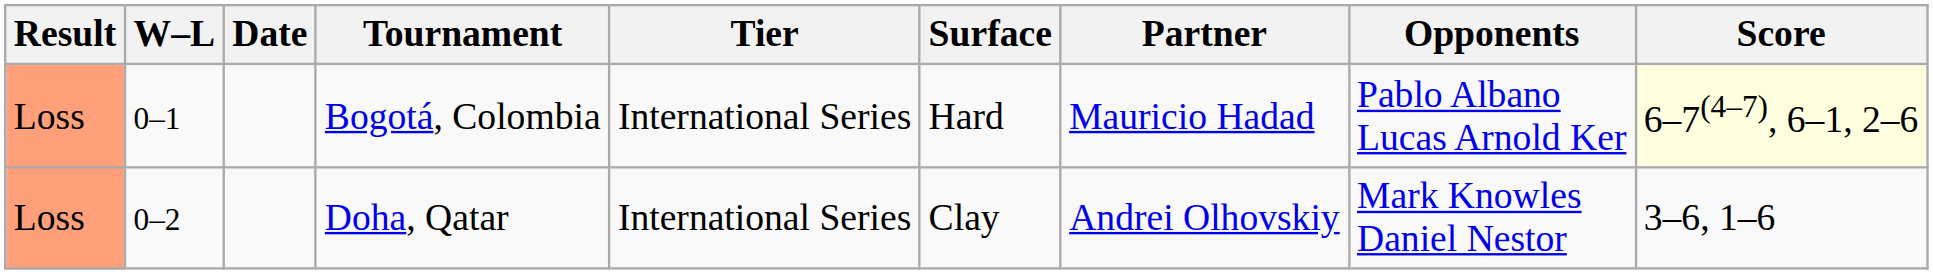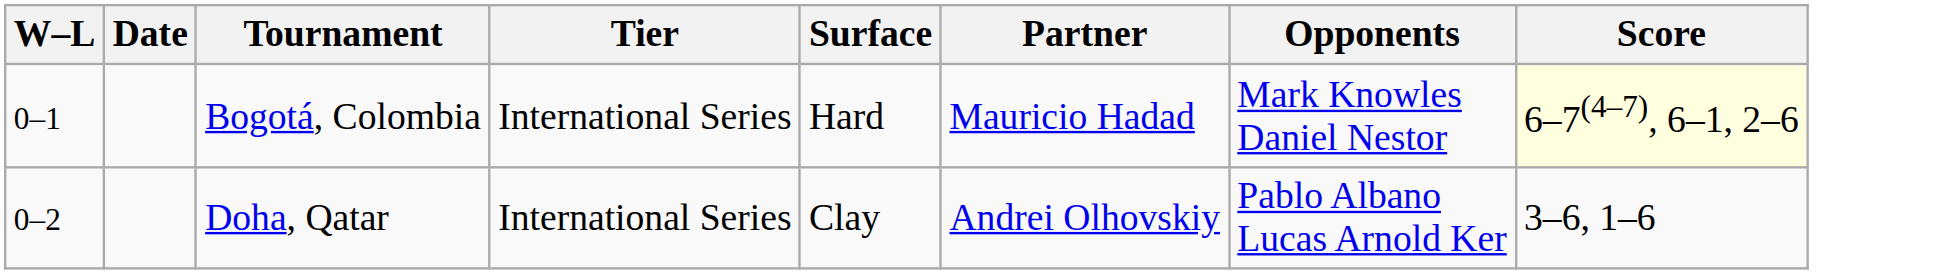- column: Result | Loss | Loss
Bogotá, Colombia | Opponents: Pablo Albano Lucas Arnold Ker -> Mark Knowles Daniel Nestor
Doha, Qatar | Opponents: Mark Knowles Daniel Nestor -> Pablo Albano Lucas Arnold Ker
